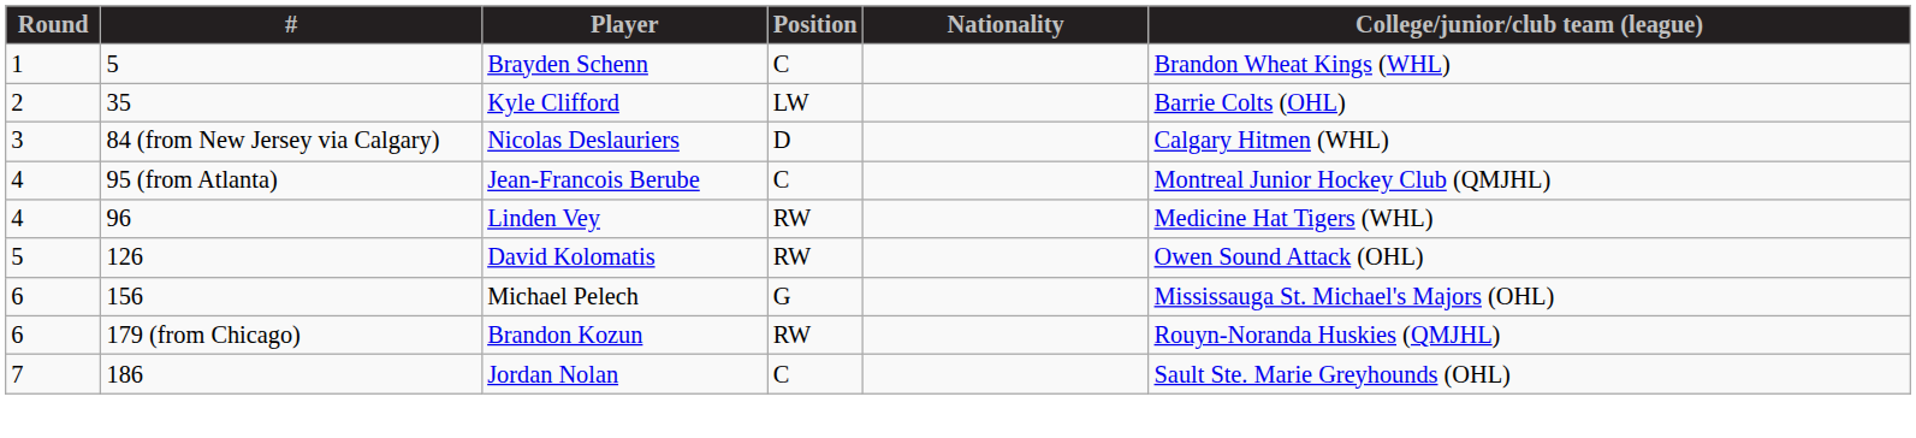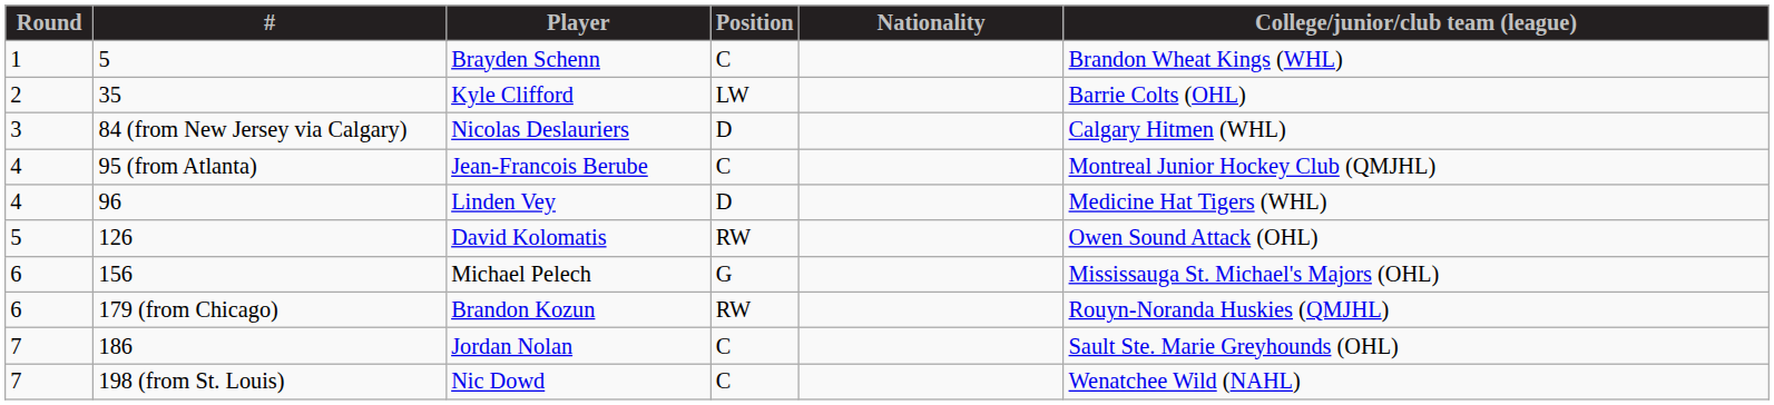Linden Vey | Position: RW -> D
+ row: 7 | 198 (from St. Louis) | Nic Dowd | C | Wenatchee Wild (NAHL)
